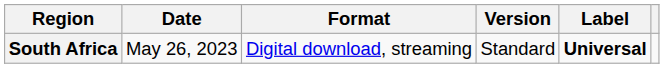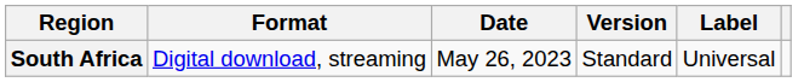columns swapped: Date <-> Format
South Africa | Label: bold -> normal
